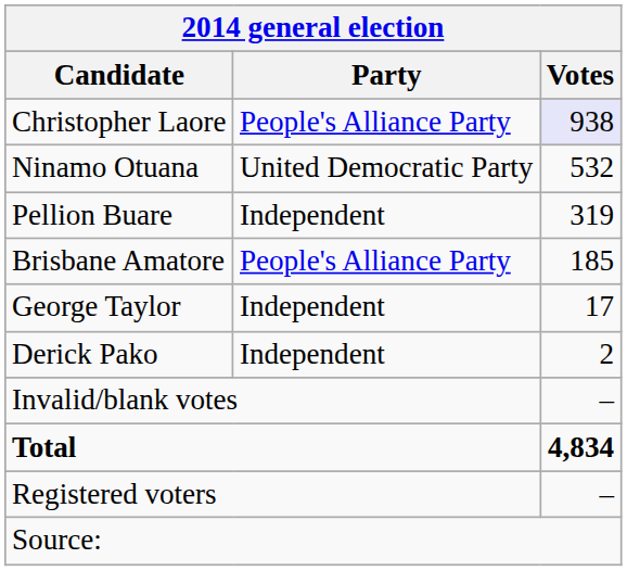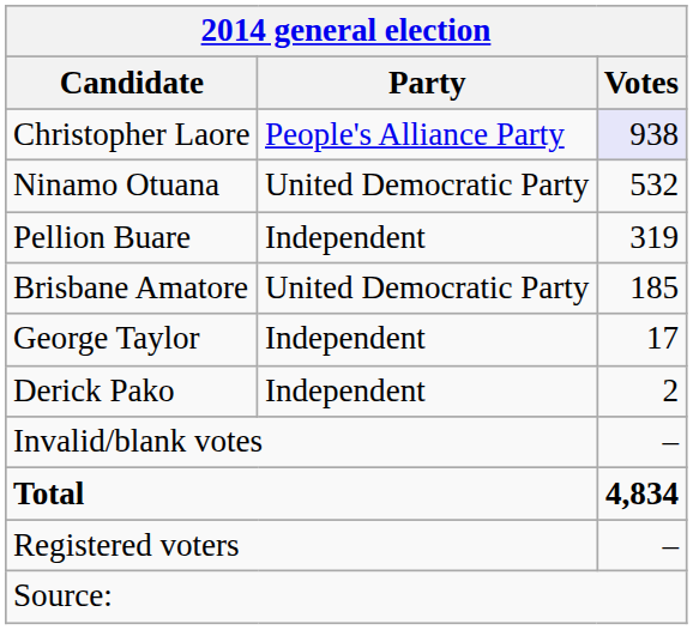Brisbane Amatore | Party: People's Alliance Party -> United Democratic Party
